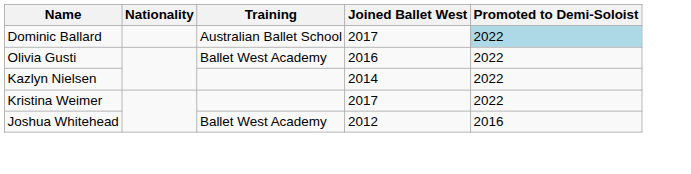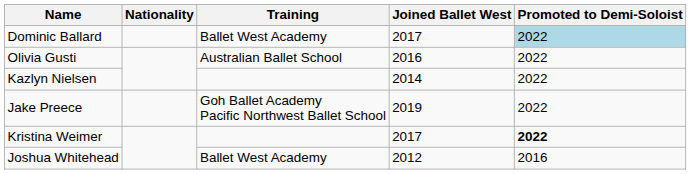Dominic Ballard | Training: Australian Ballet School -> Ballet West Academy
Olivia Gusti | Training: Ballet West Academy -> Australian Ballet School
+ row: Jake Preece | Goh Ballet Academy Pacific Northwest Ballet School | 2019 | 2022
Kristina Weimer | Promoted to Demi-Soloist: normal -> bold
